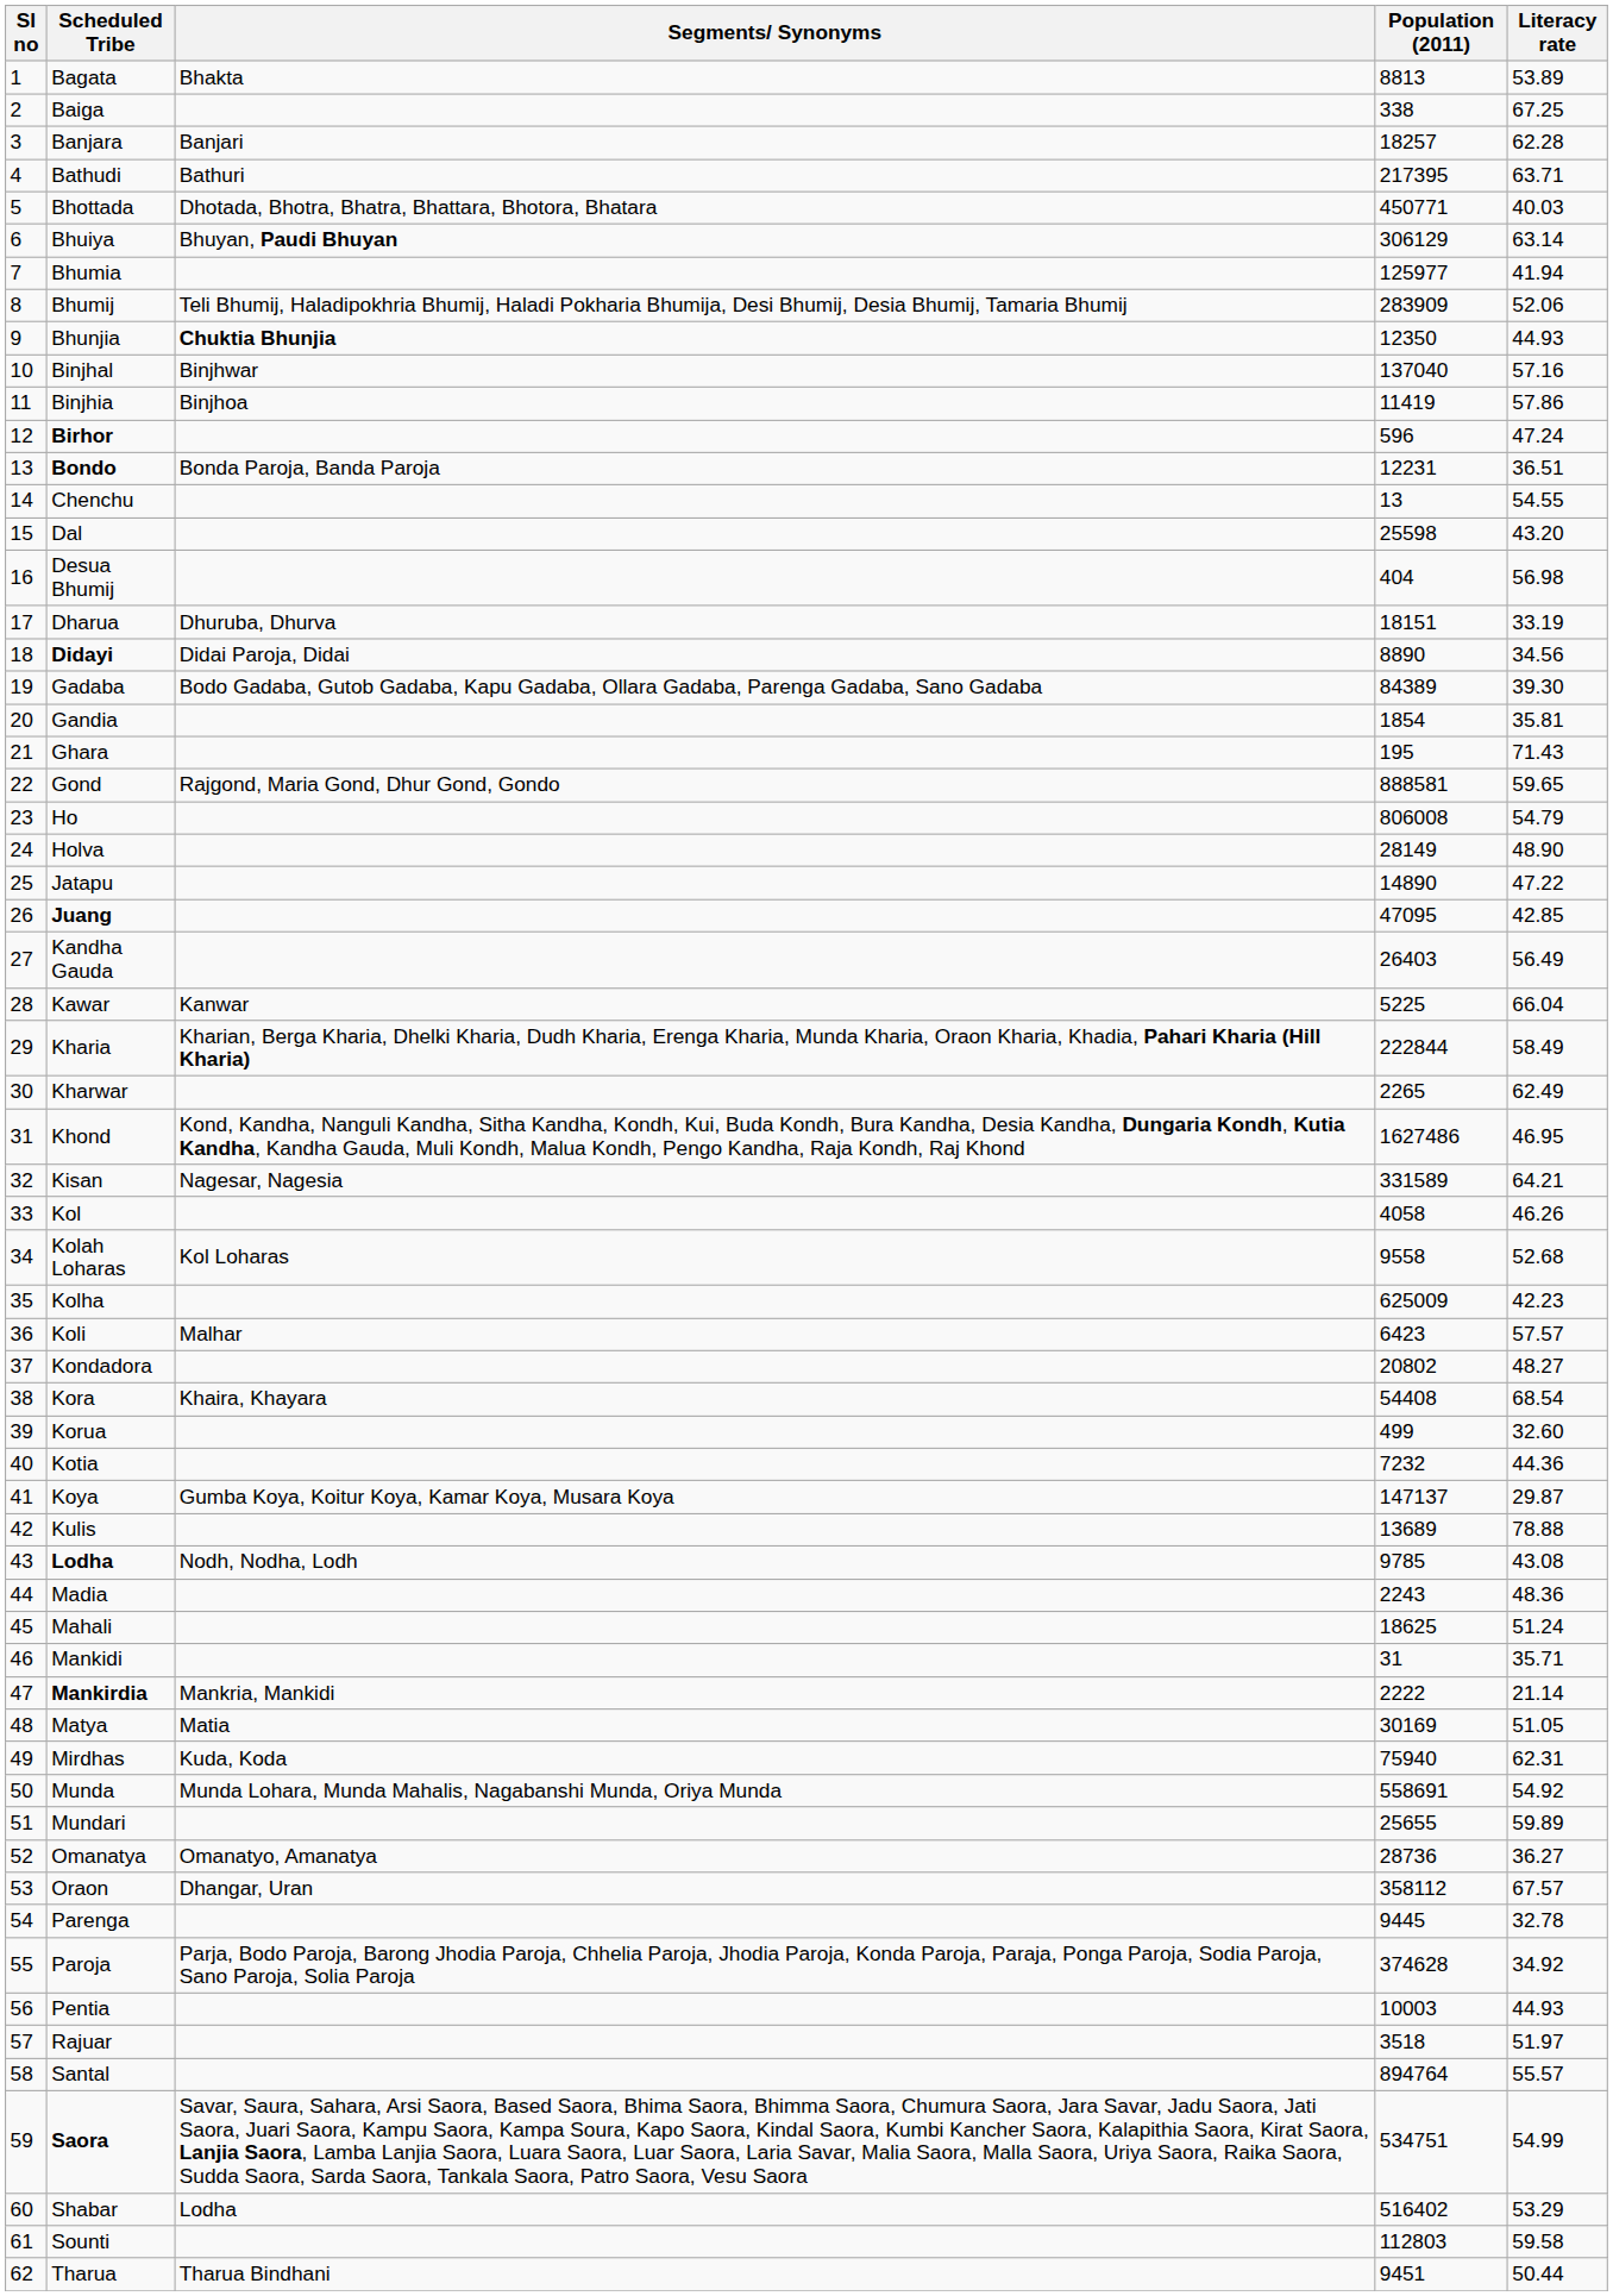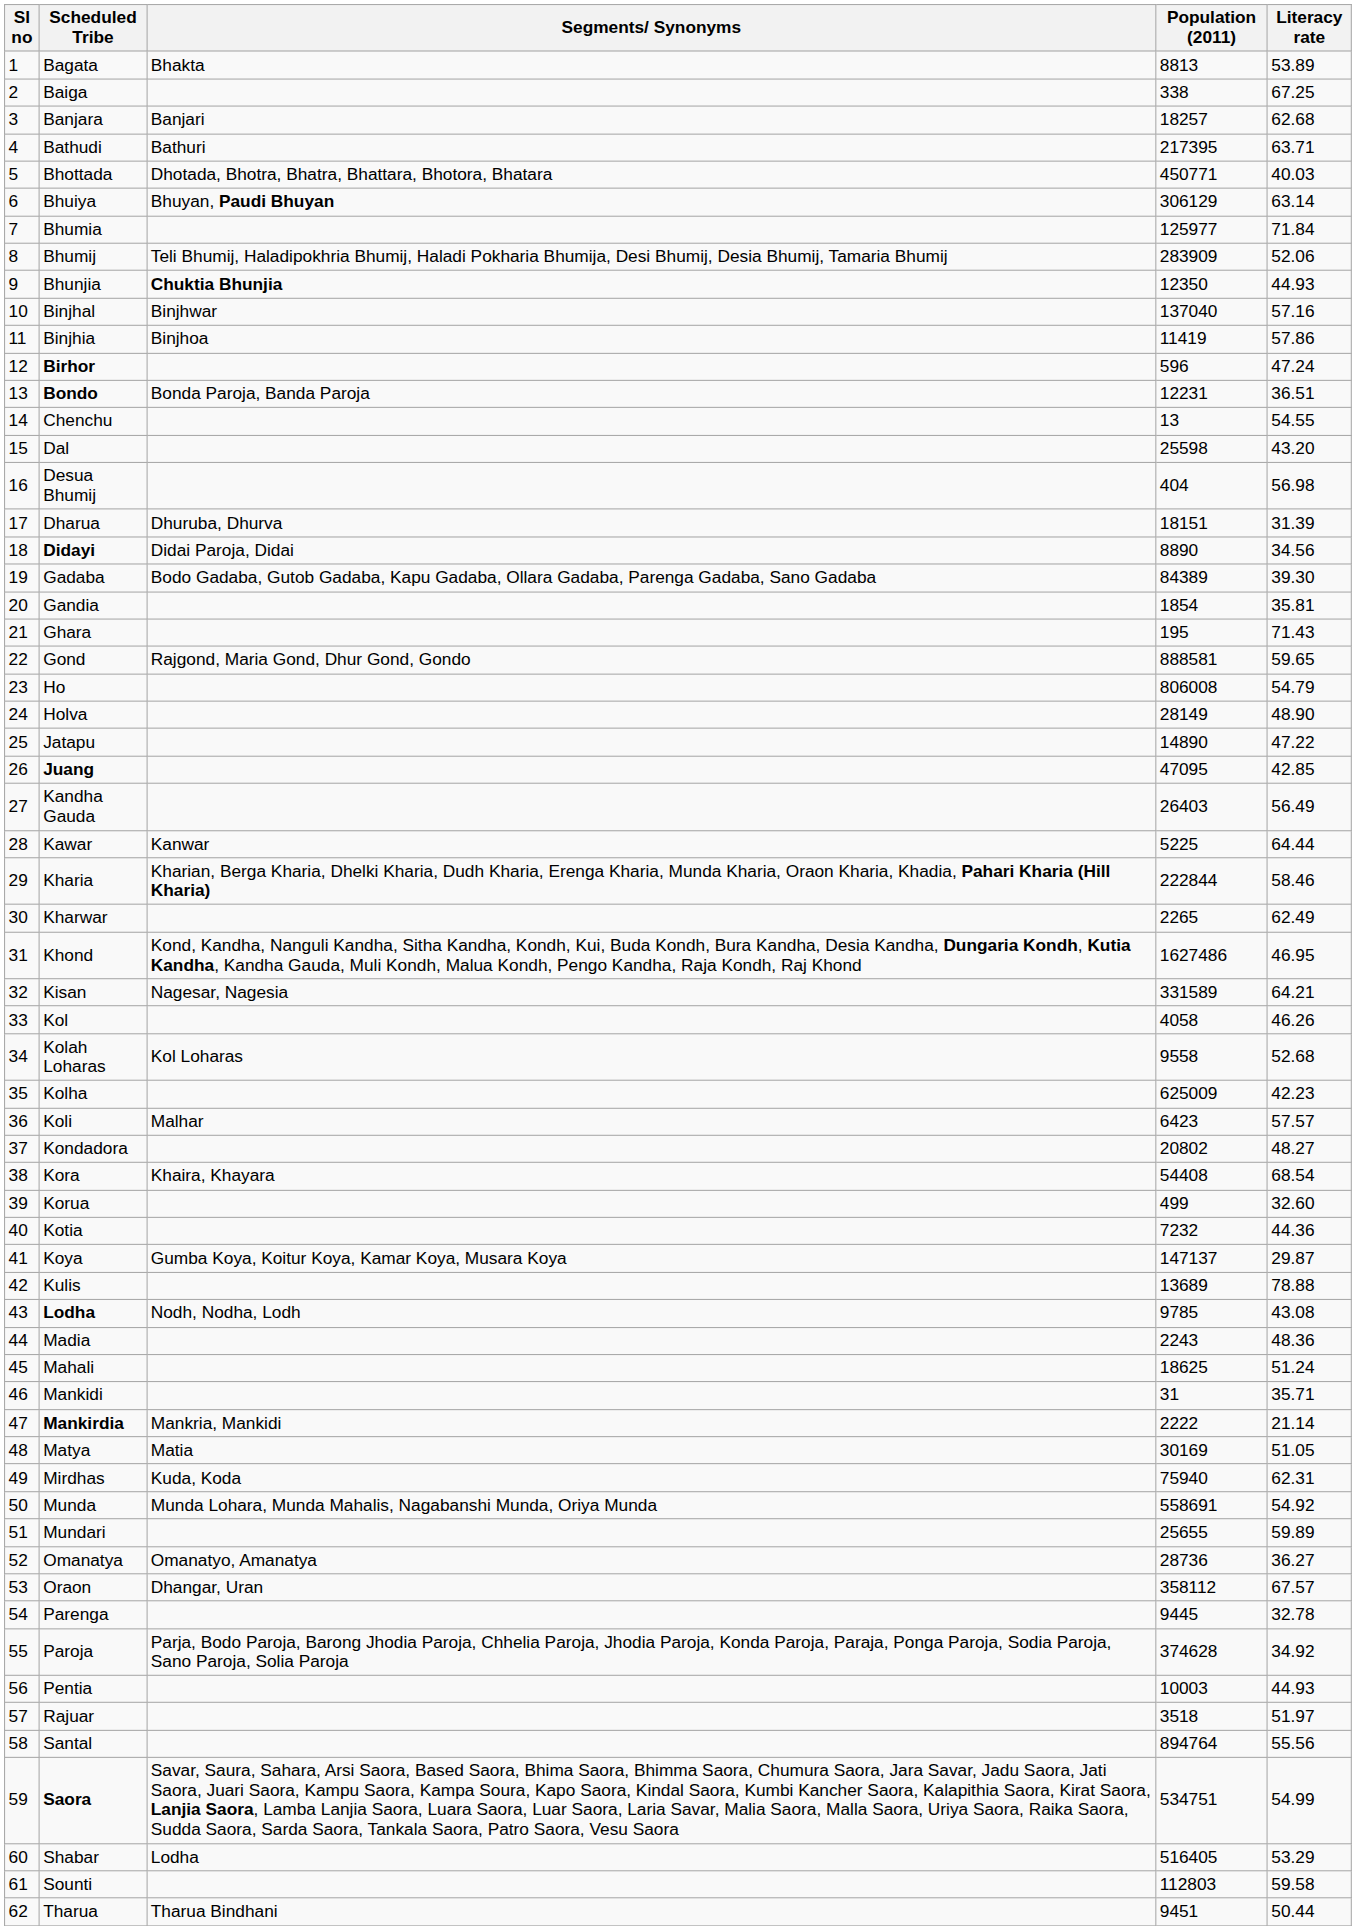Banjara | Literacy rate: 62.28 -> 62.68
Bhumia | Literacy rate: 41.94 -> 71.84
Dharua | Literacy rate: 33.19 -> 31.39
Kawar | Literacy rate: 66.04 -> 64.44
Kharia | Literacy rate: 58.49 -> 58.46
Santal | Literacy rate: 55.57 -> 55.56
Shabar | Population (2011): 516402 -> 516405
